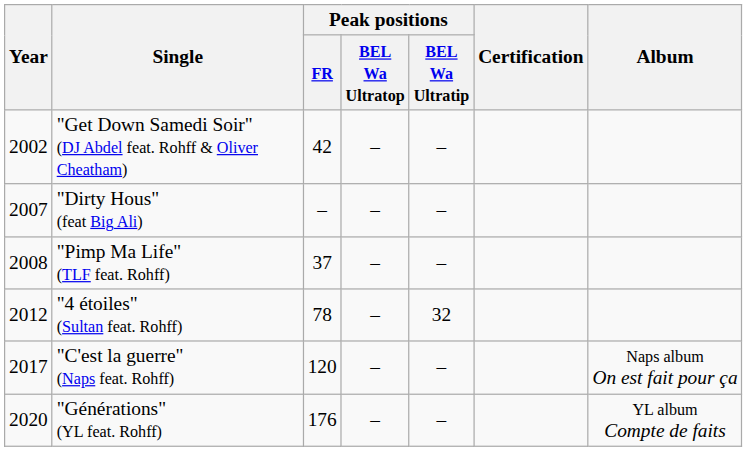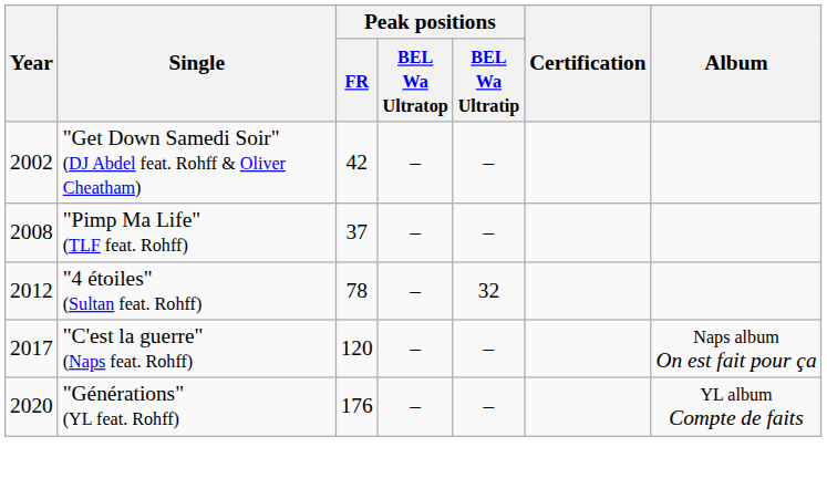- row: 2007 | "Dirty Hous" (feat Big Ali) | – | – | –
